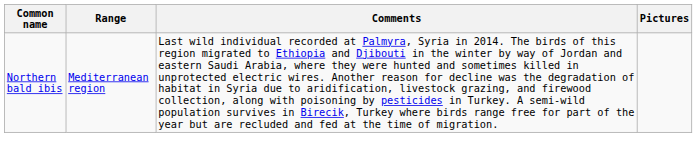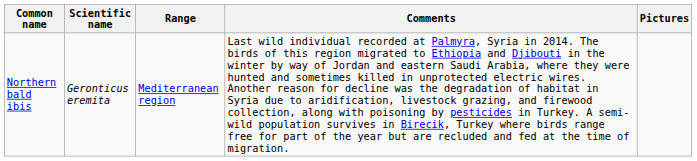+ column: Scientific name | Geronticus eremita
